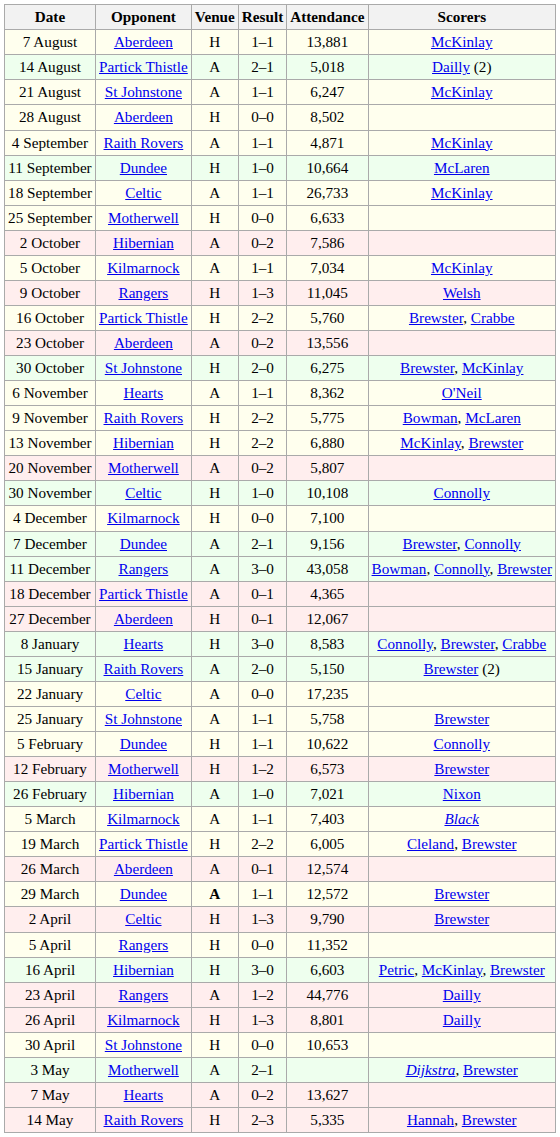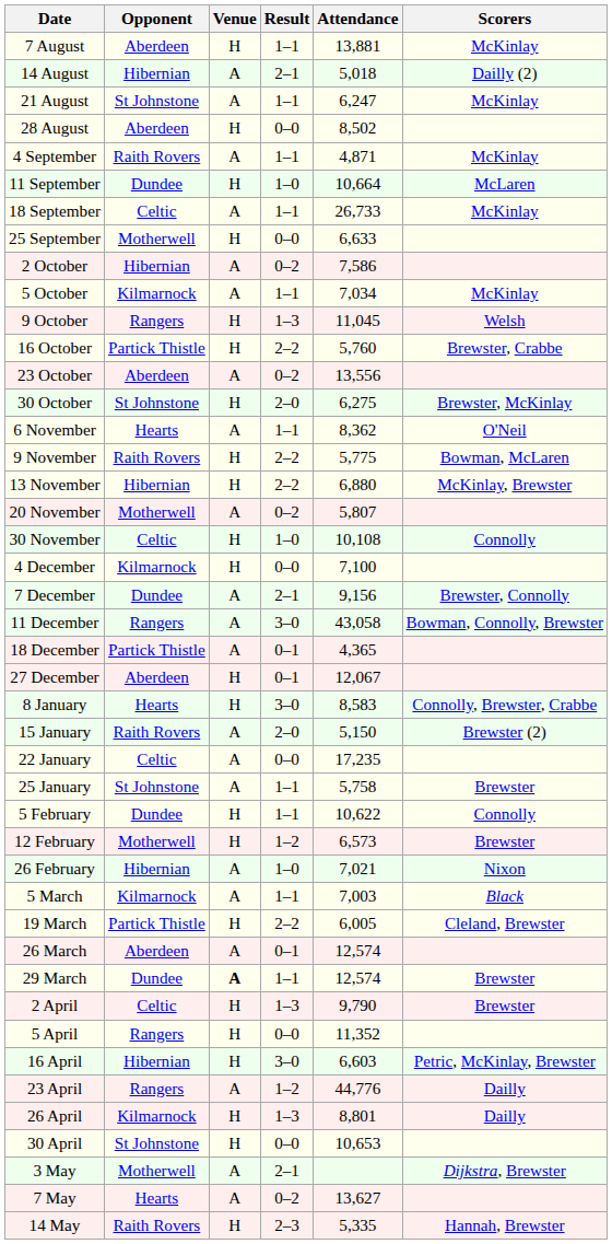14 August | Opponent: Partick Thistle -> Hibernian
5 March | Attendance: 7,403 -> 7,003
29 March | Attendance: 12,572 -> 12,574
